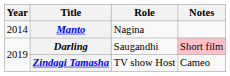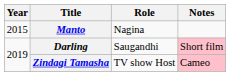Manto | Year: 2014 -> 2015
Zindagi Tamasha | Notes: no background -> pink background
